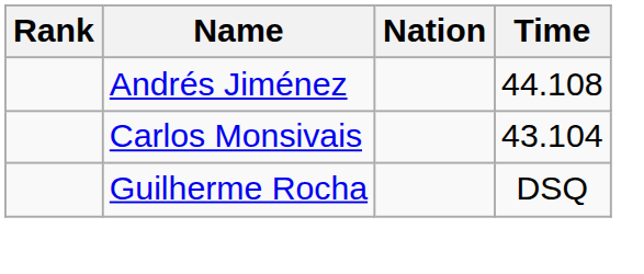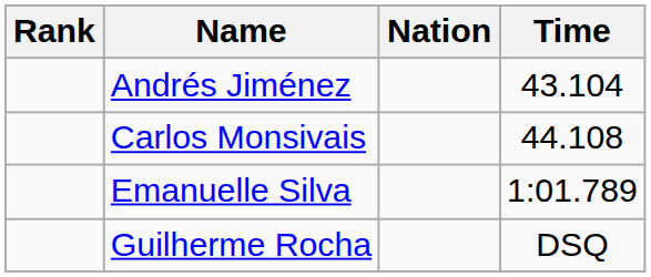Andrés Jiménez | Time: 44.108 -> 43.104
Carlos Monsivais | Time: 43.104 -> 44.108
+ row: Emanuelle Silva | 1:01.789
